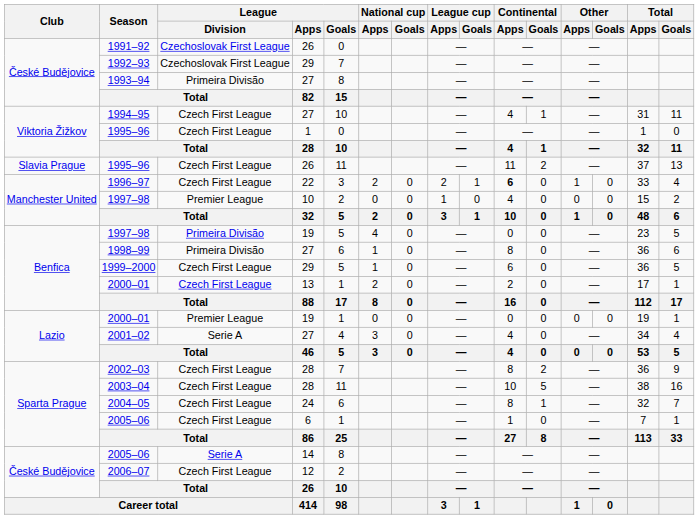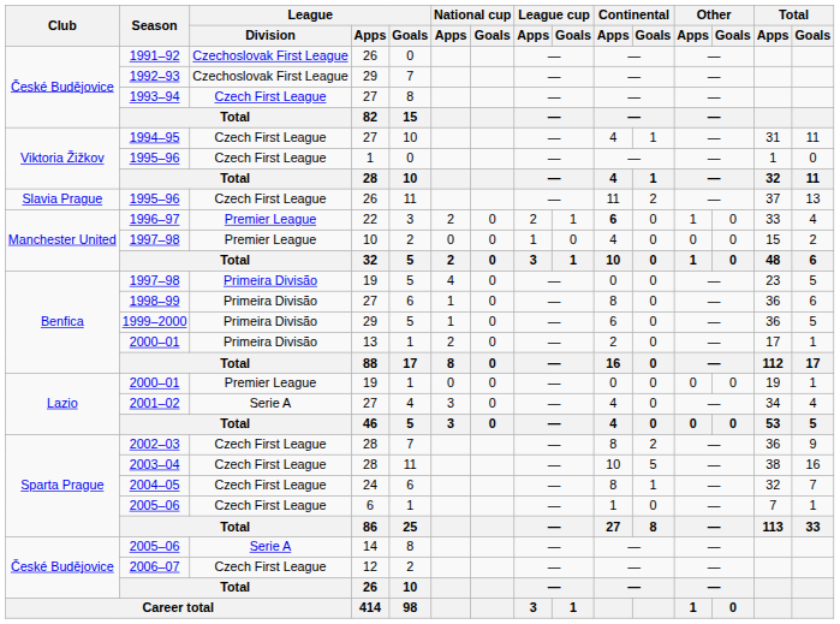1993–94 | League / Division: Primeira Divisão -> Czech First League
1996–97 | League / Division: Czech First League -> Premier League
1999–2000 | League / Division: Czech First League -> Primeira Divisão
2000–01 / 13 | League / Division: Czech First League -> Primeira Divisão
